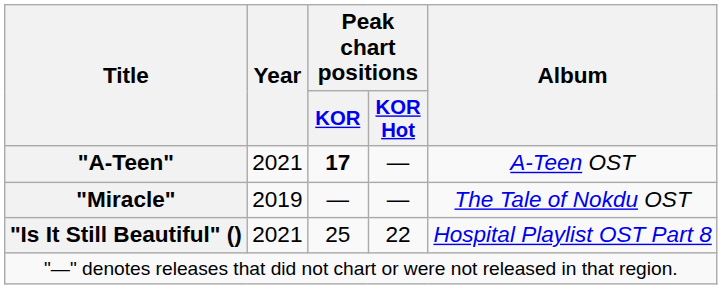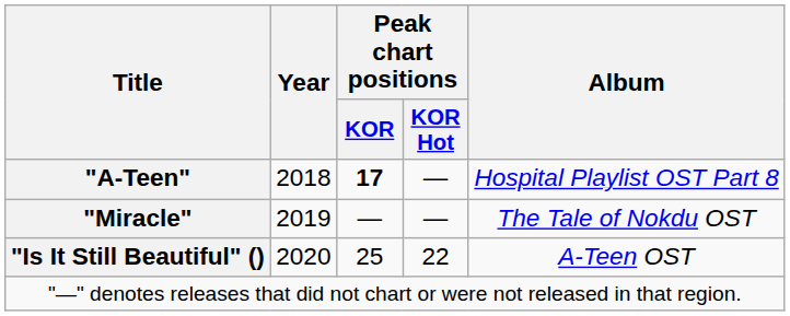"A-Teen" | Year: 2021 -> 2018
"A-Teen" | Album: A-Teen OST -> Hospital Playlist OST Part 8
"Is It Still Beautiful" () | Year: 2021 -> 2020
"Is It Still Beautiful" () | Album: Hospital Playlist OST Part 8 -> A-Teen OST
